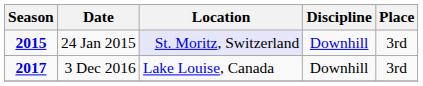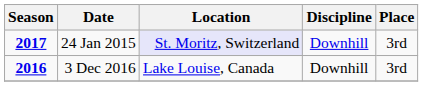24 Jan 2015 | Season: 2015 -> 2017
3 Dec 2016 | Season: 2017 -> 2016
